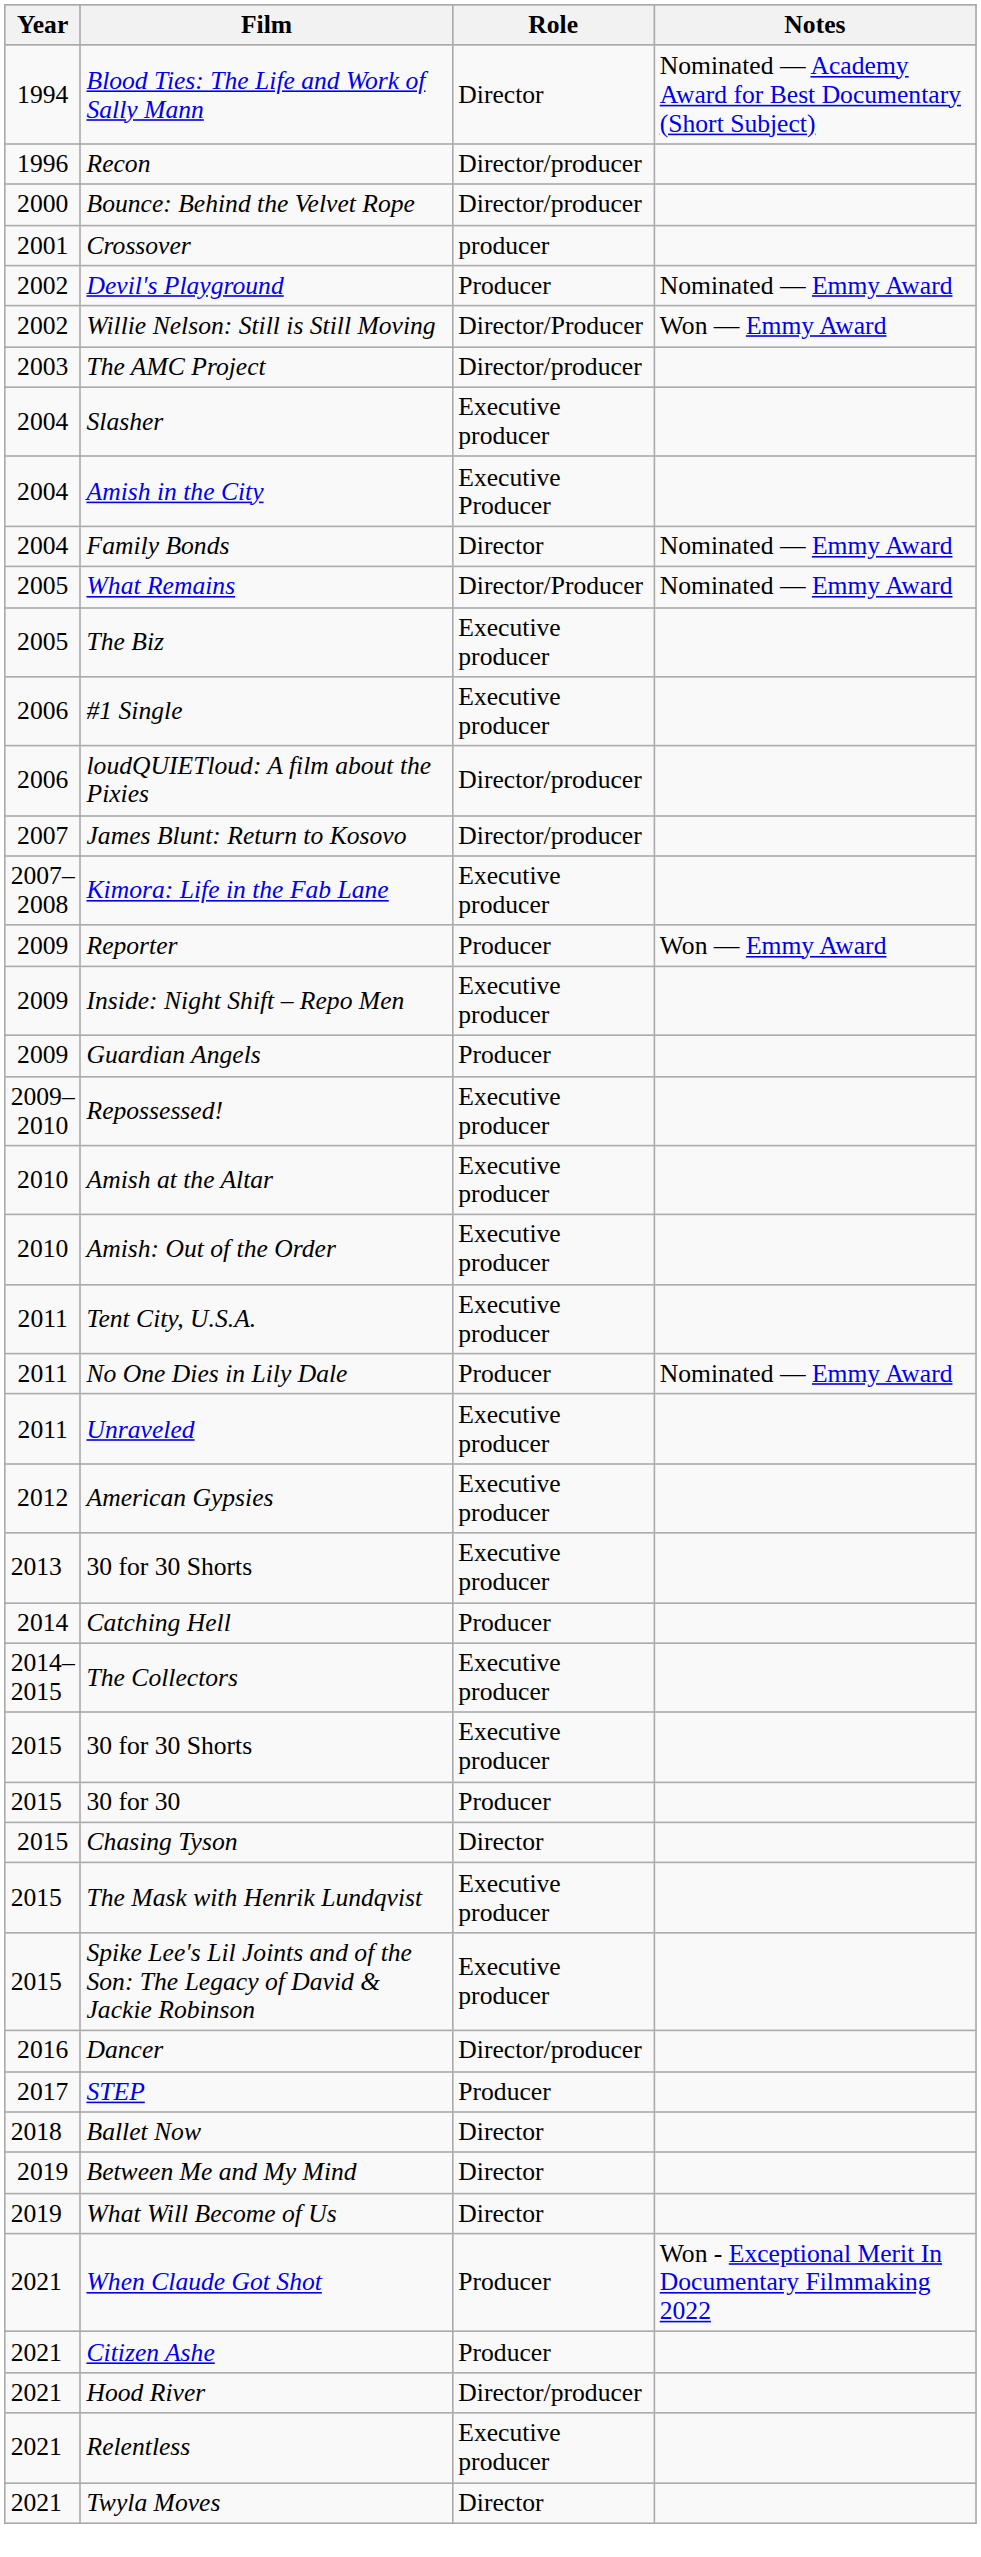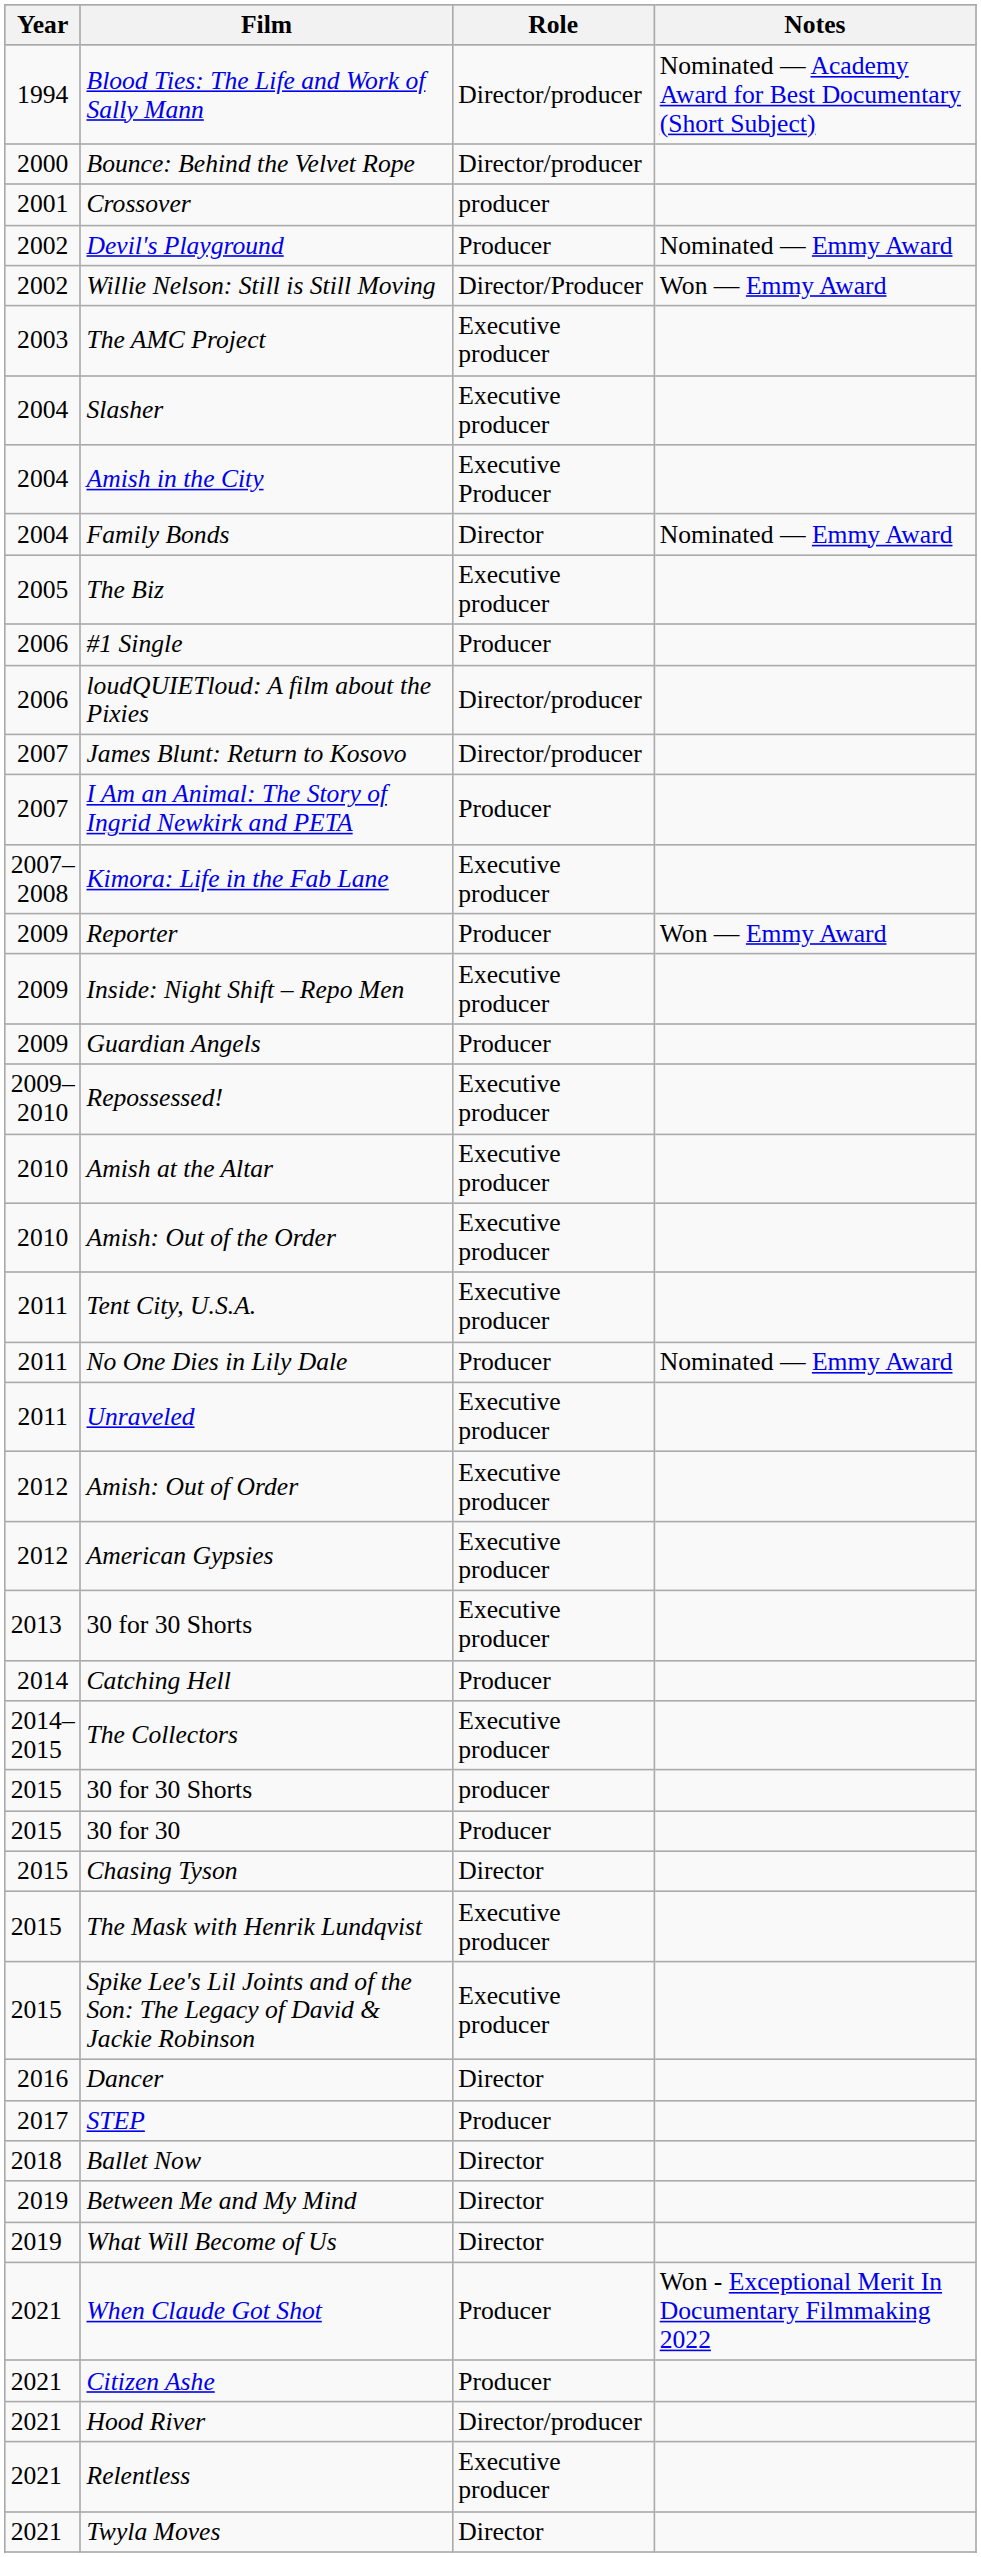Blood Ties: The Life and Work of Sally Mann | Role: Director -> Director/producer
- row: 1996 | Recon | Director/producer
The AMC Project | Role: Director/producer -> Executive producer
- row: 2005 | What Remains | Director/Producer | Nominated — Emmy Award
#1 Single | Role: Executive producer -> Producer
+ row: 2007 | I Am an Animal: The Story of Ingrid Newkirk and PETA | Producer
+ row: 2012 | Amish: Out of Order | Executive producer
2015 / 30 for 30 Shorts | Role: Executive producer -> producer
Dancer | Role: Director/producer -> Director
